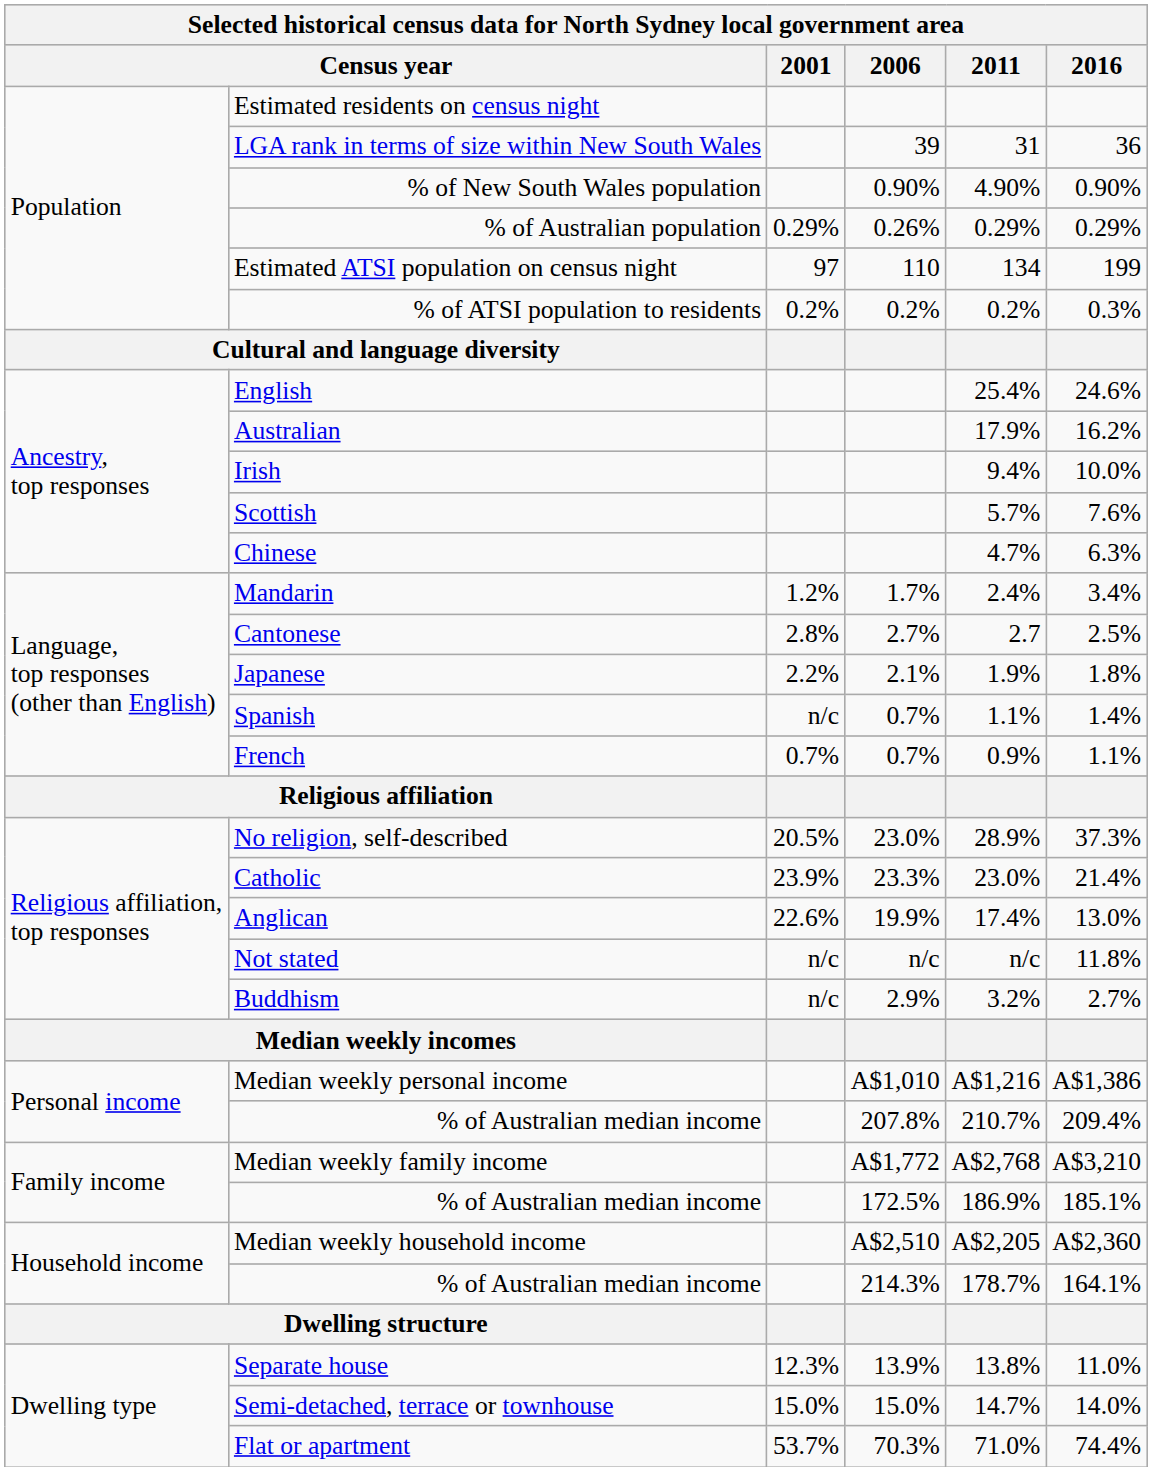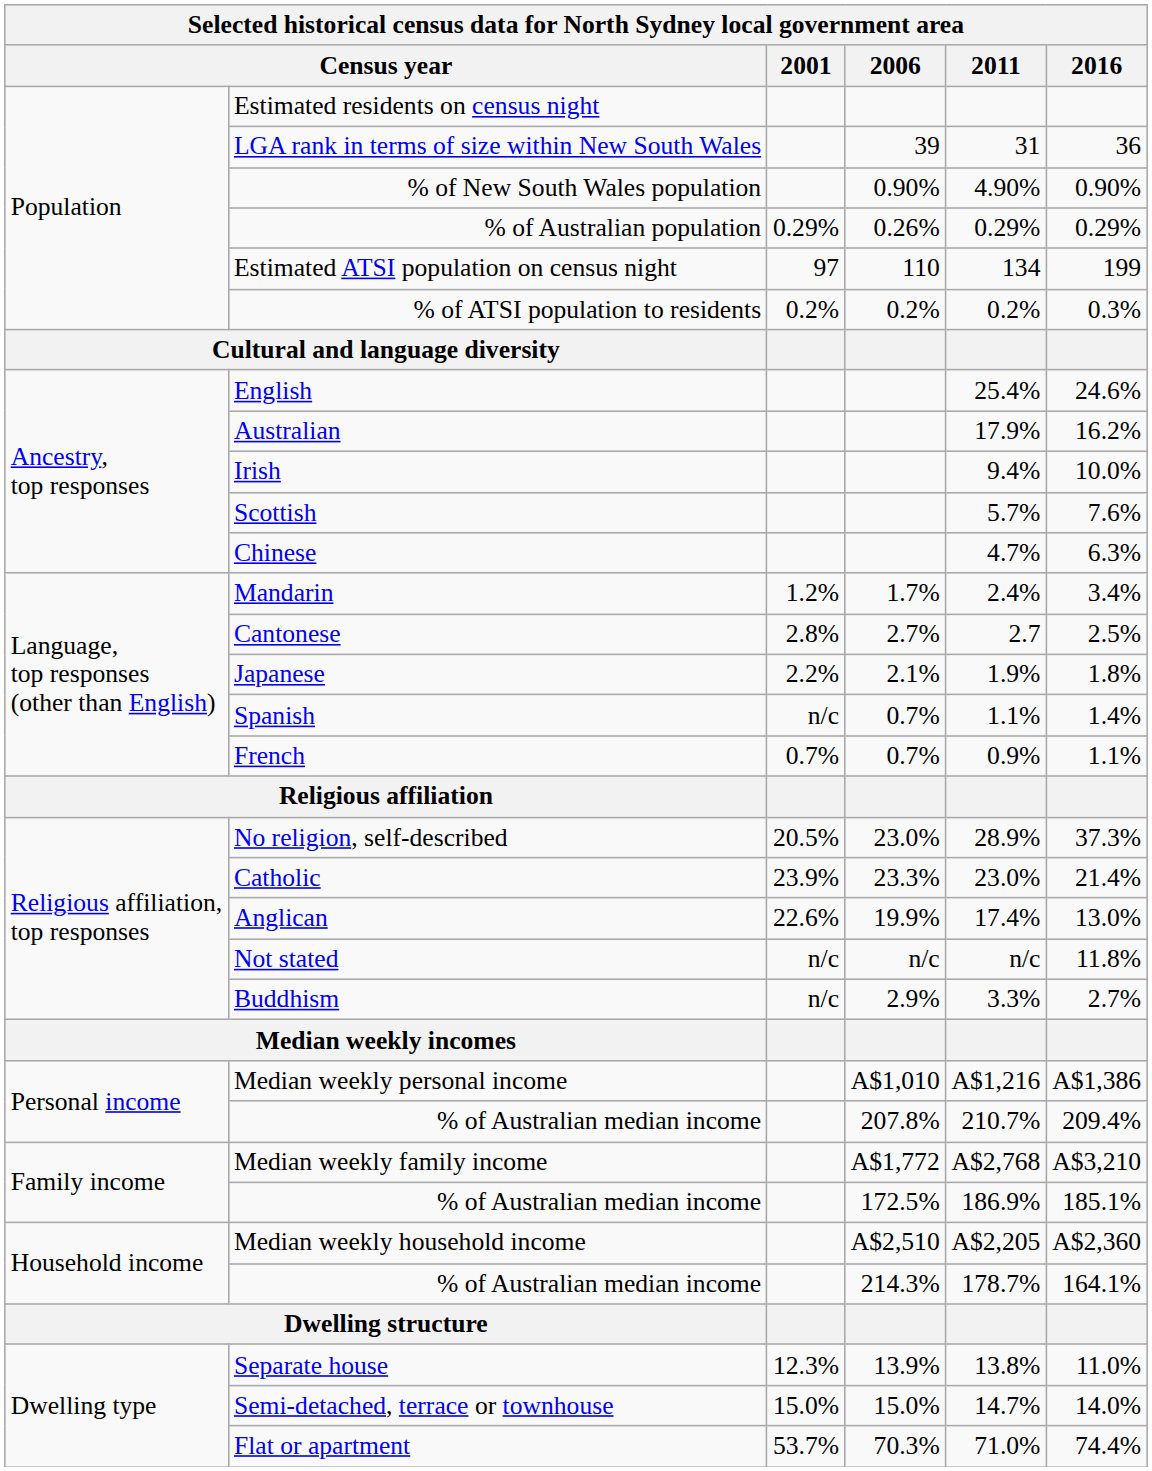Buddhism | 2011: 3.2% -> 3.3%
